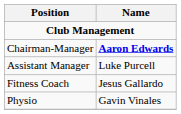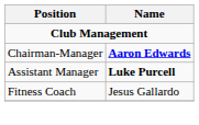Assistant Manager | Name: normal -> bold
- row: Physio | Gavin Vinales
